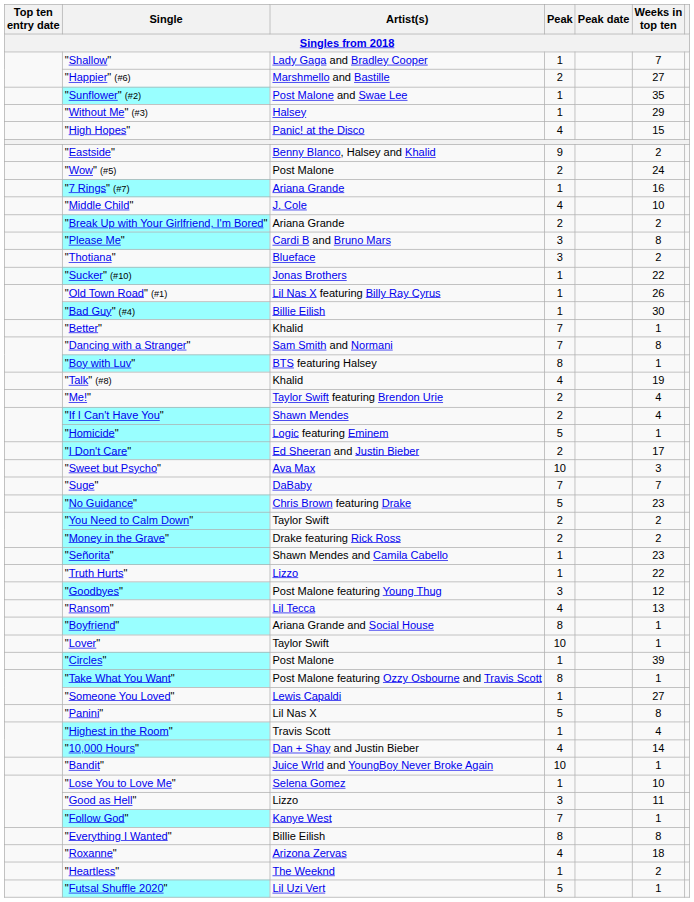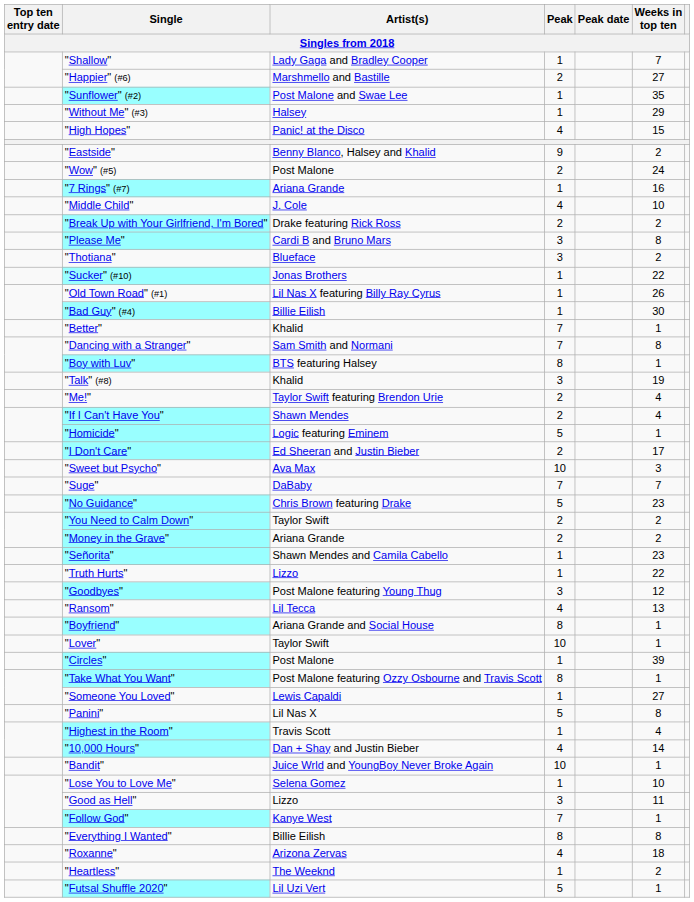"Break Up with Your Girlfriend, I'm Bored" | Artist(s): Ariana Grande -> Drake featuring Rick Ross
"Talk" (#8) | Peak: 4 -> 3
"Money in the Grave" | Artist(s): Drake featuring Rick Ross -> Ariana Grande
